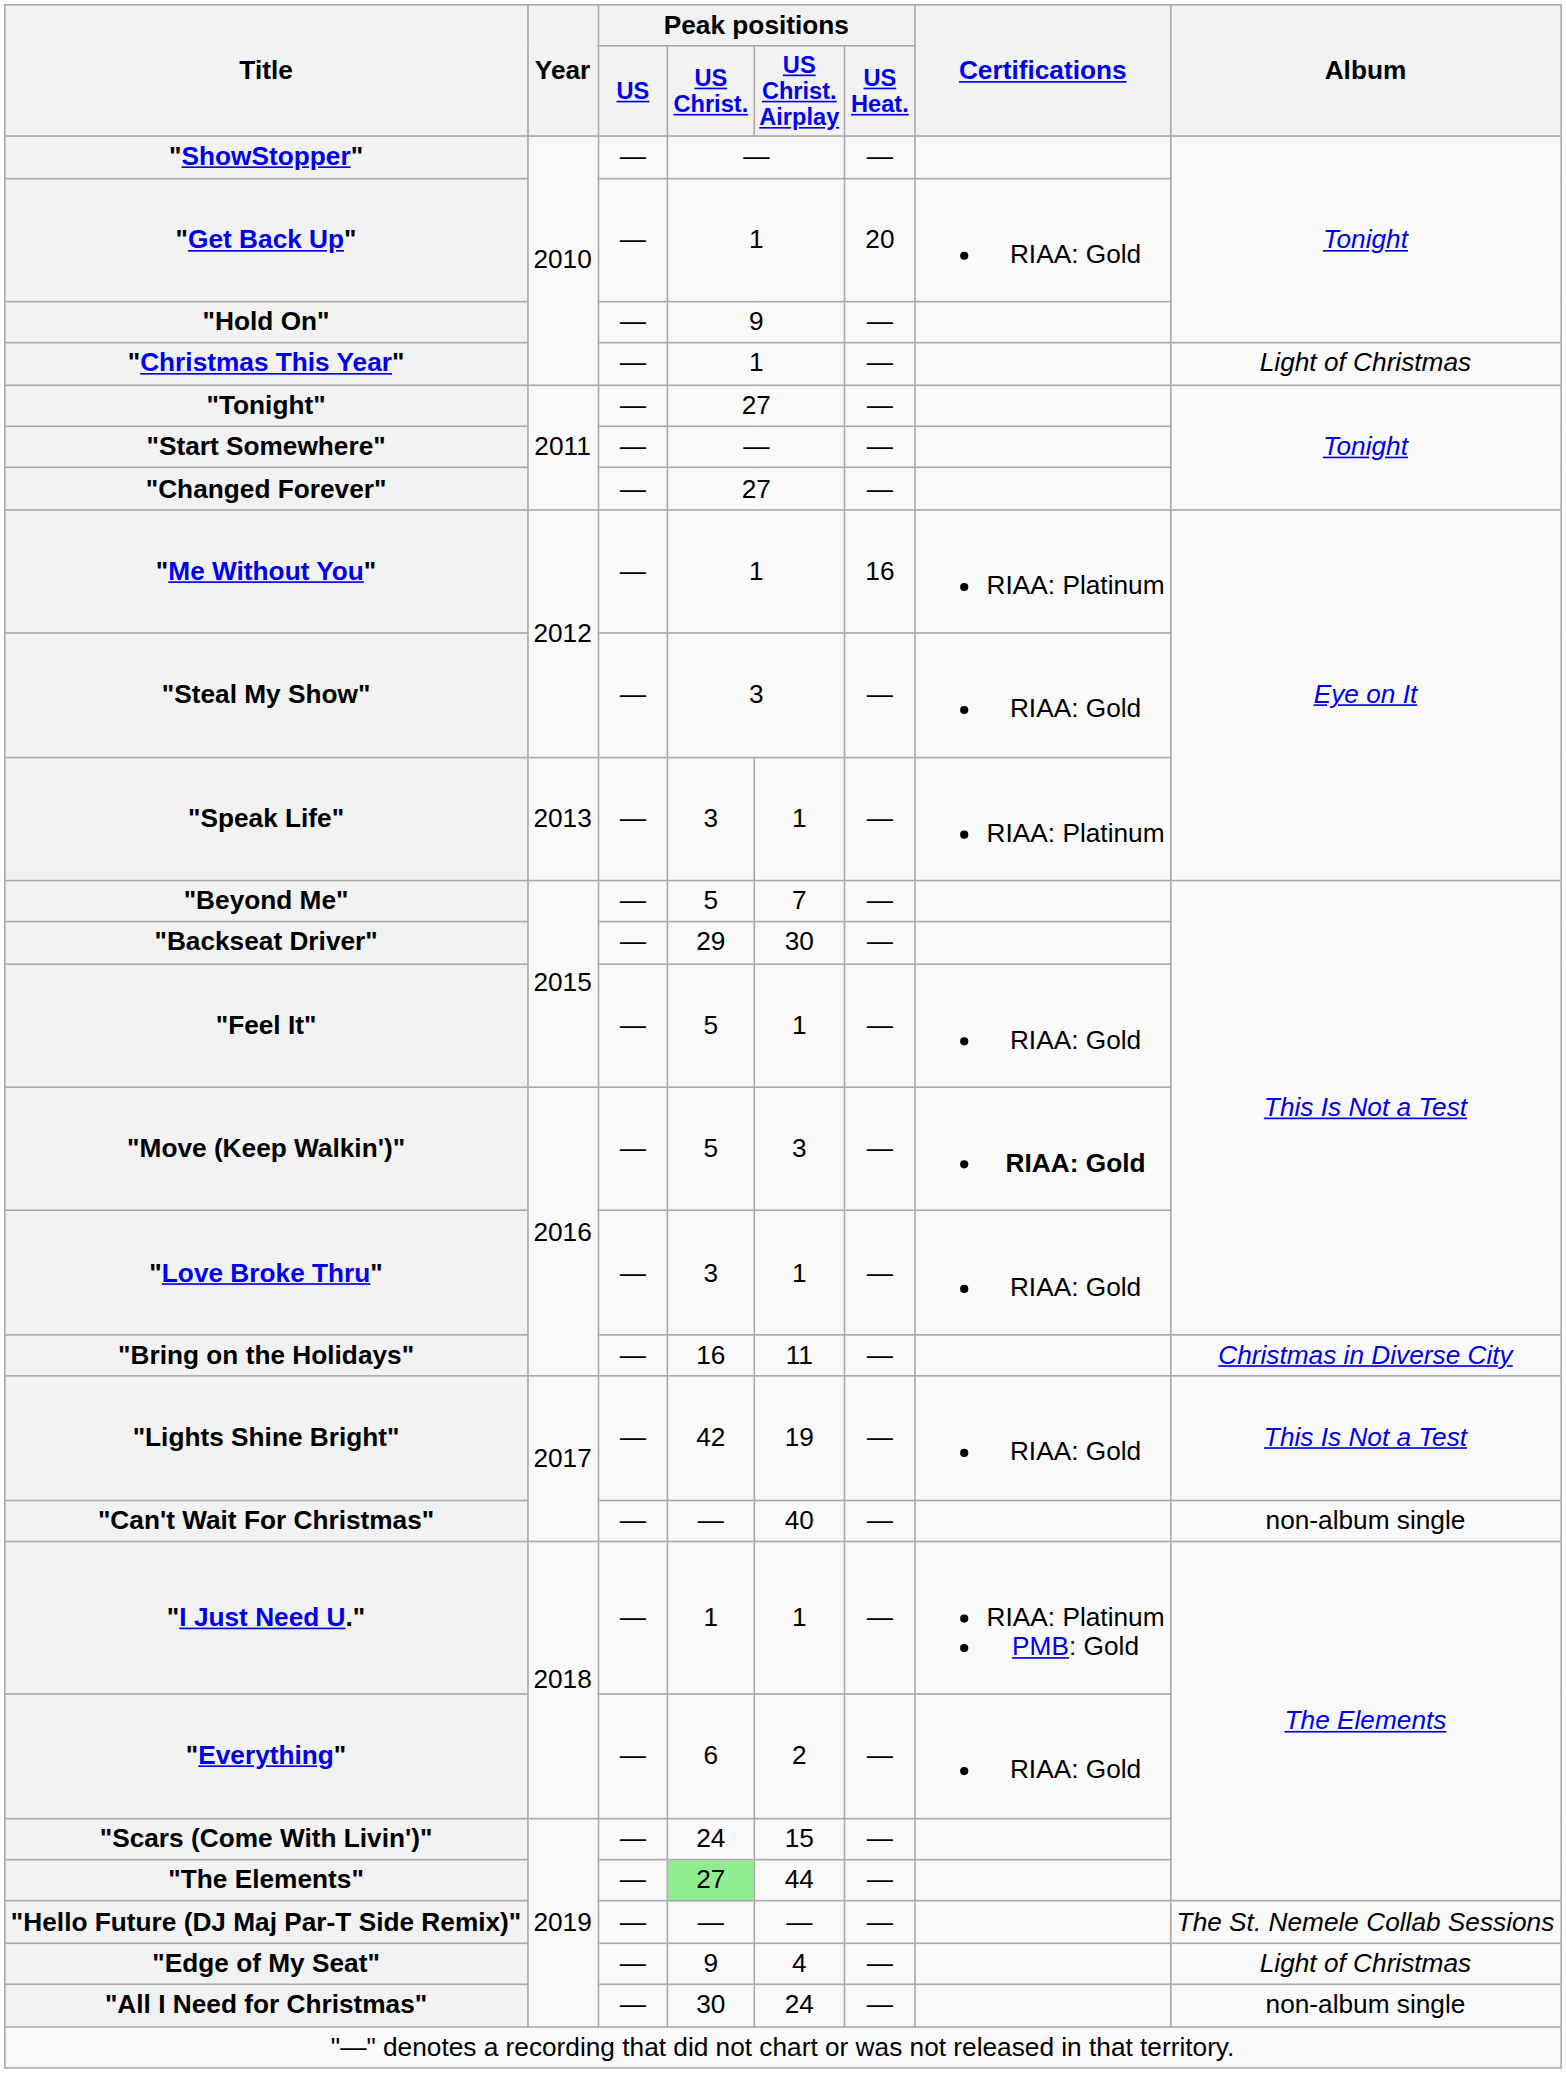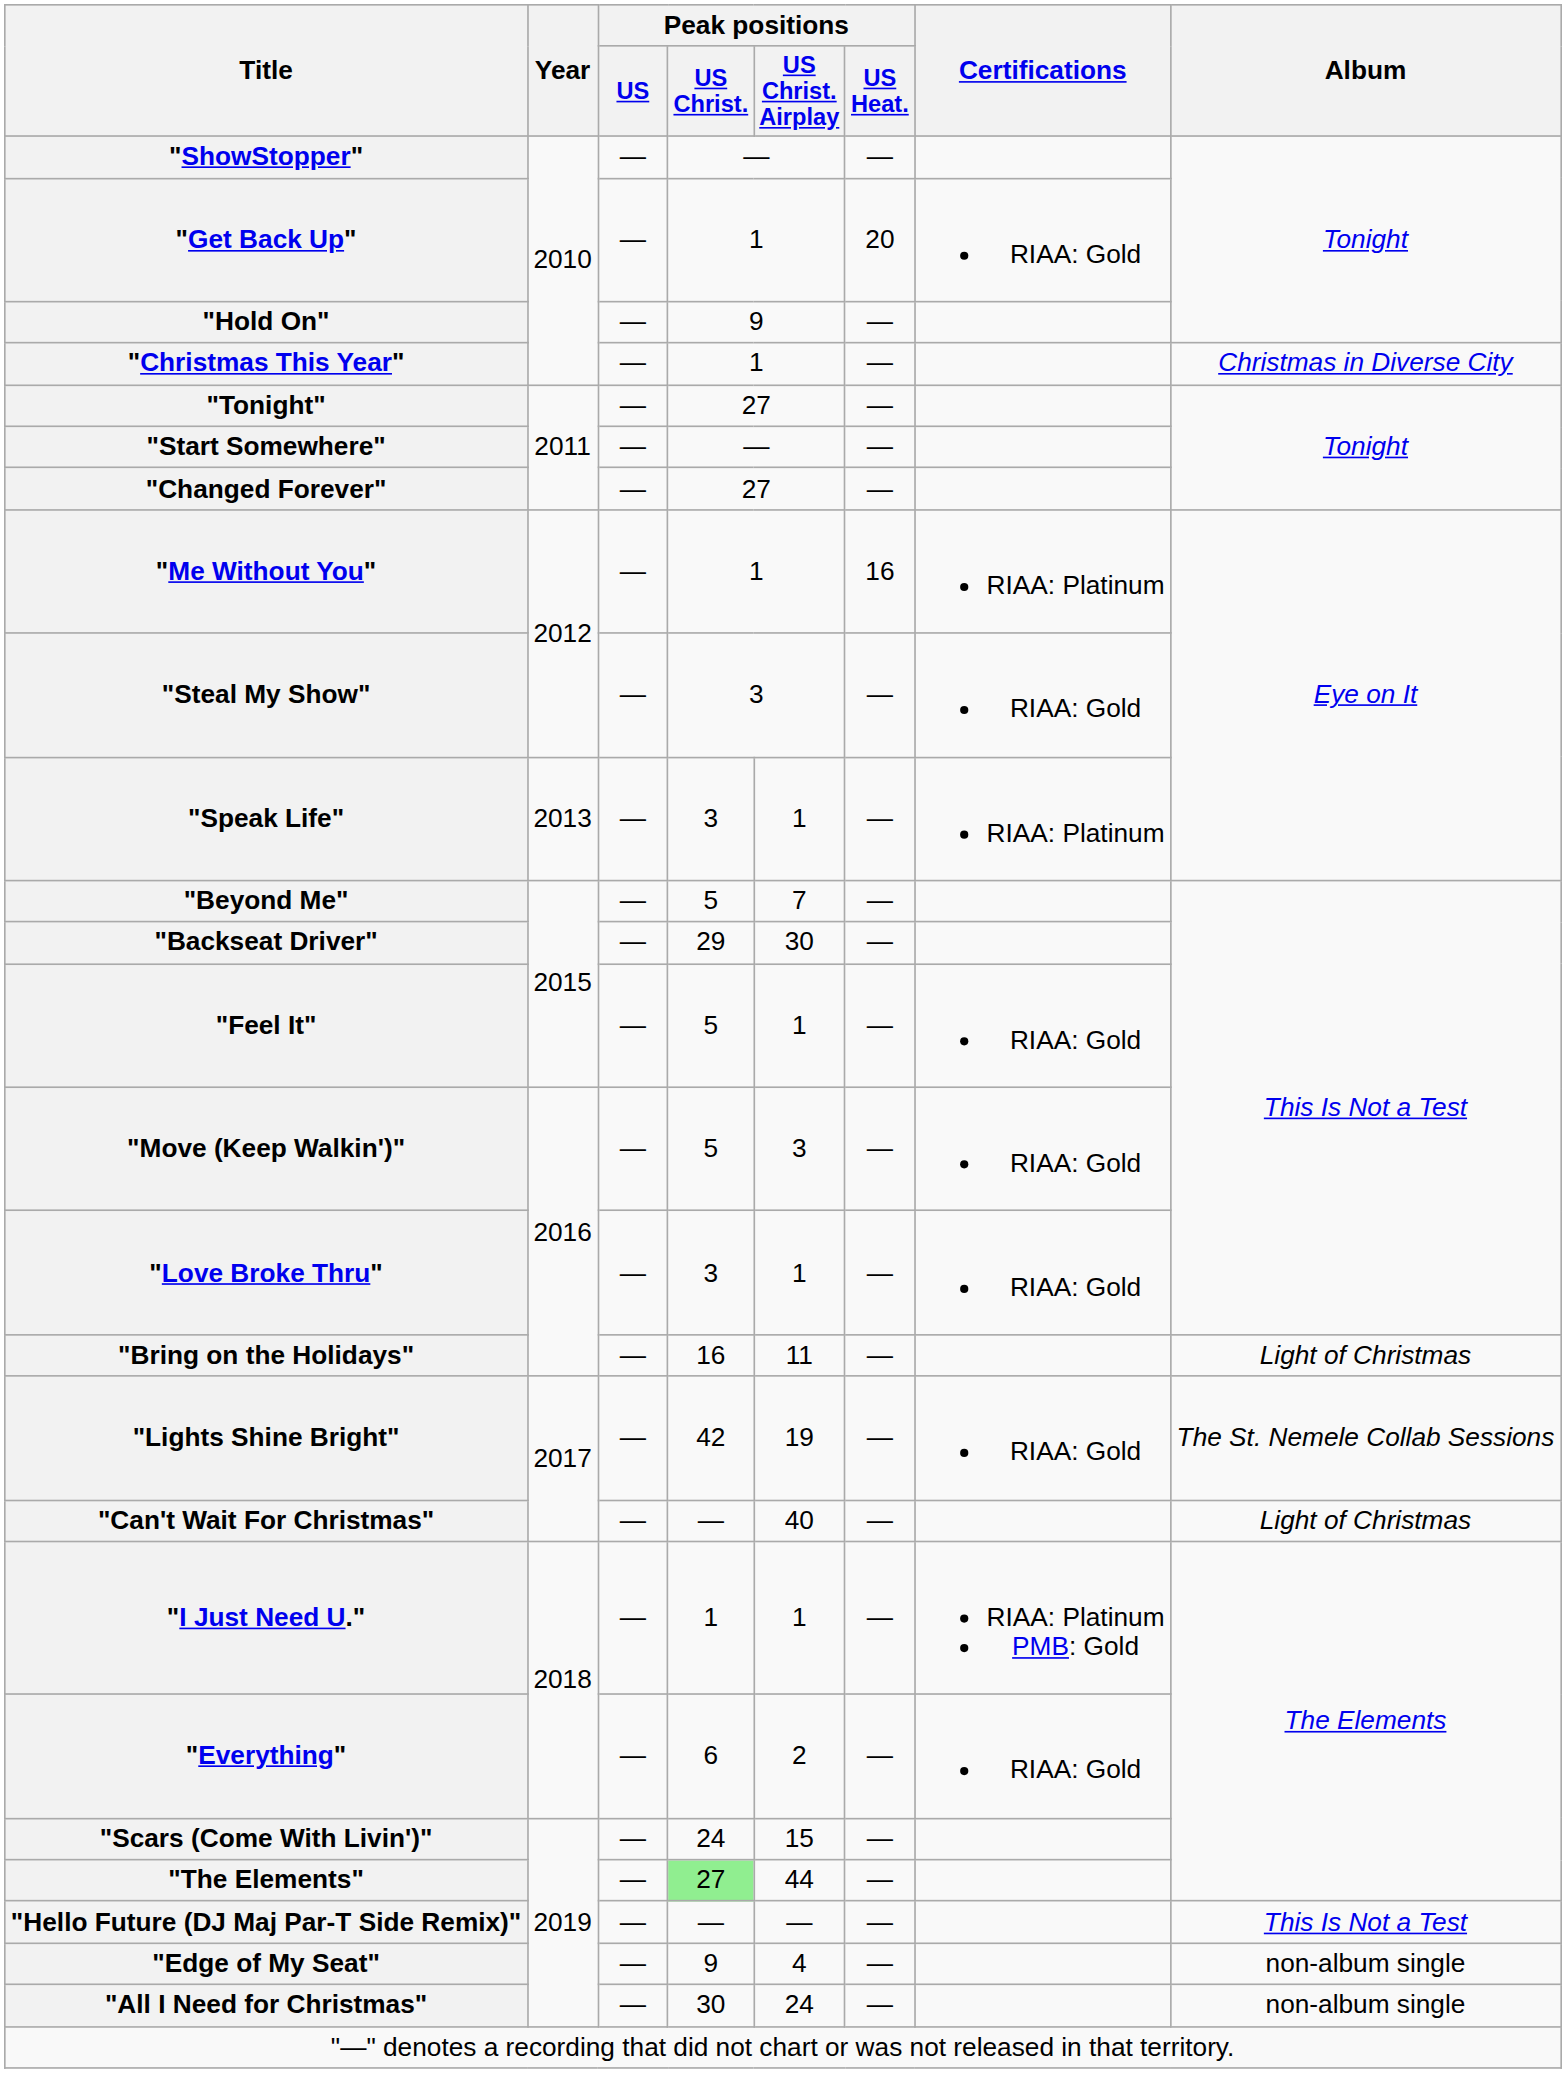"Christmas This Year" | Album: Light of Christmas -> Christmas in Diverse City
"Move (Keep Walkin')" | Certifications: bold -> normal
"Bring on the Holidays" | Album: Christmas in Diverse City -> Light of Christmas
"Lights Shine Bright" | Album: This Is Not a Test -> The St. Nemele Collab Sessions
"Can't Wait For Christmas" | Album: non-album single -> Light of Christmas
"Hello Future (DJ Maj Par-T Side Remix)" | Album: The St. Nemele Collab Sessions -> This Is Not a Test
"Edge of My Seat" | Album: Light of Christmas -> non-album single
